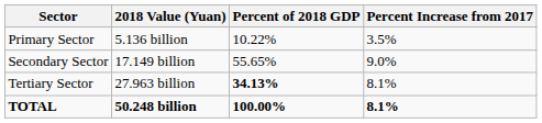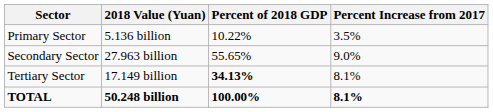Secondary Sector | 2018 Value (Yuan): 17.149 billion -> 27.963 billion
Tertiary Sector | 2018 Value (Yuan): 27.963 billion -> 17.149 billion
